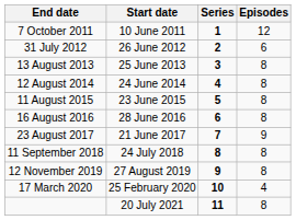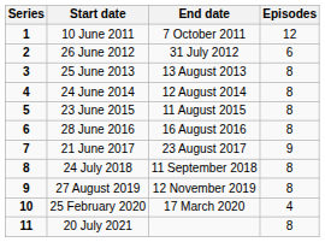columns swapped: Series <-> End date
